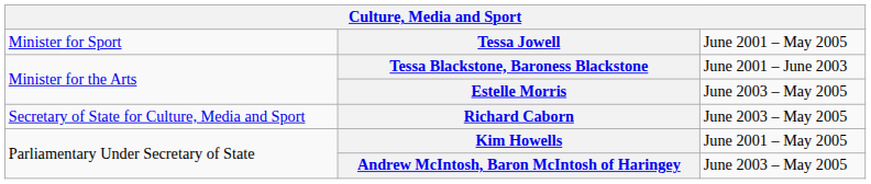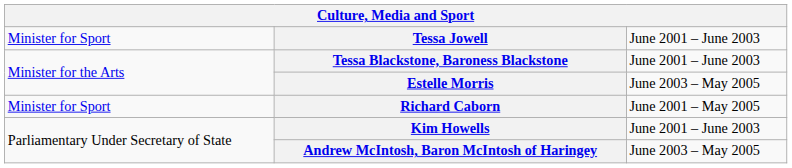Tessa Jowell | column 3: June 2001 – May 2005 -> June 2001 – June 2003
Richard Caborn | column 1: Secretary of State for Culture, Media and Sport -> Minister for Sport
Richard Caborn | column 3: June 2003 – May 2005 -> June 2001 – May 2005
Kim Howells | column 3: June 2001 – May 2005 -> June 2001 – June 2003
